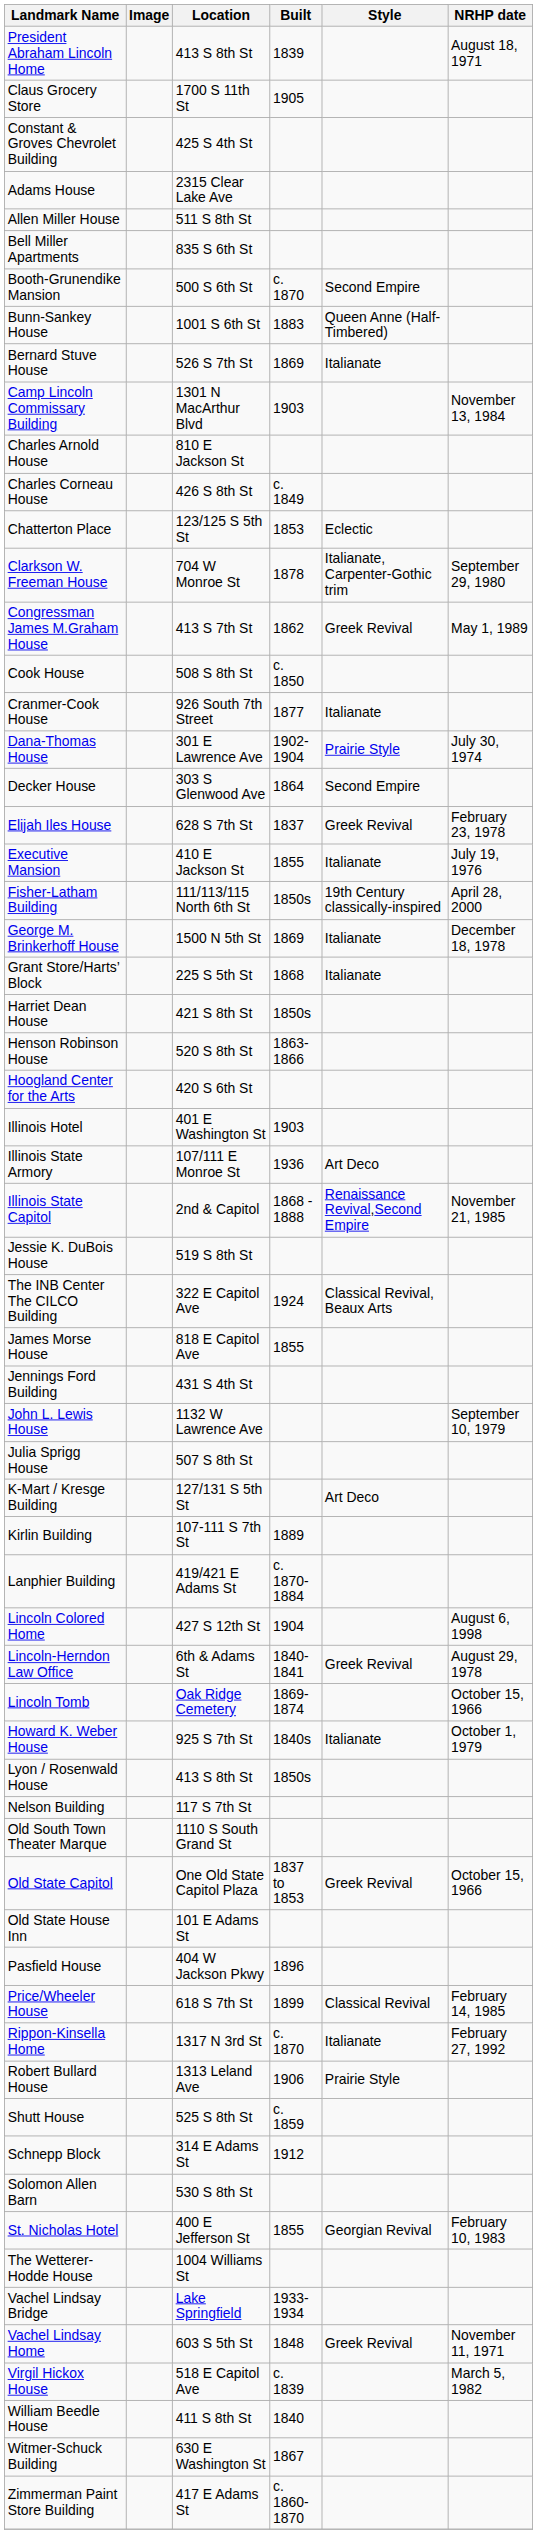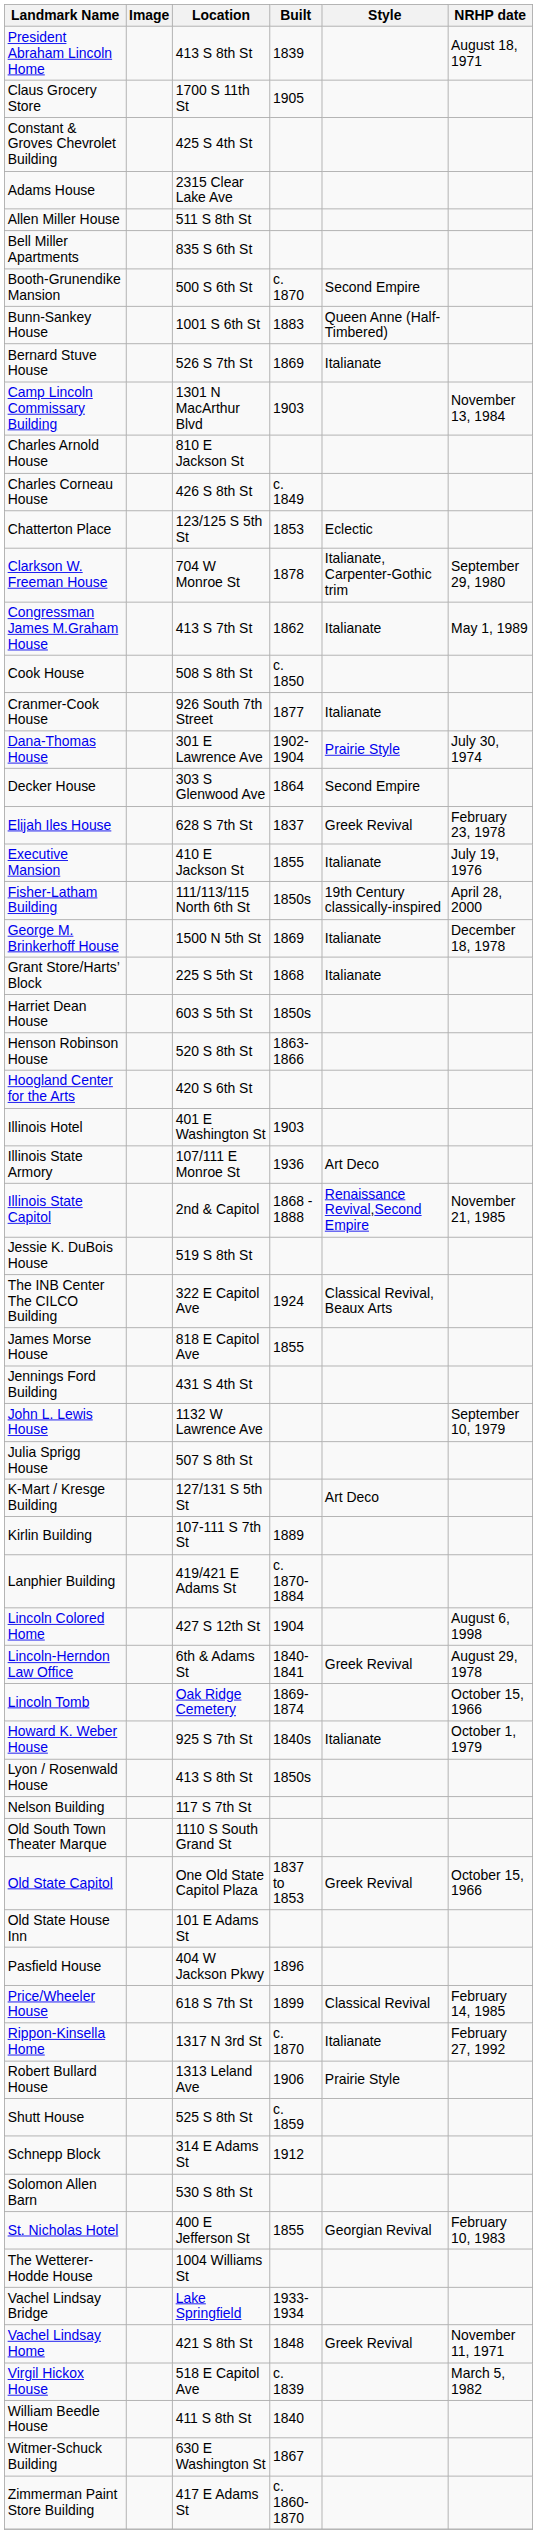Congressman James M.Graham House | Style: Greek Revival -> Italianate
Harriet Dean House | Location: 421 S 8th St -> 603 S 5th St
Vachel Lindsay Home | Location: 603 S 5th St -> 421 S 8th St
